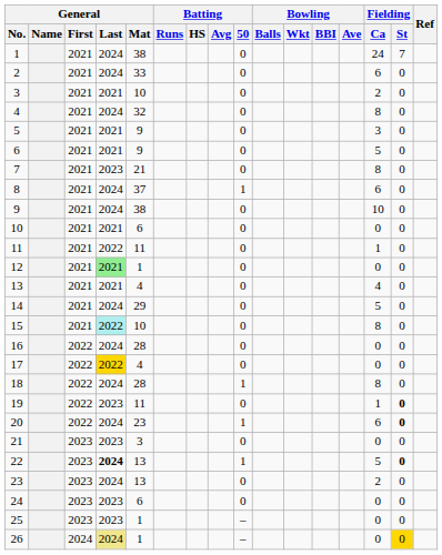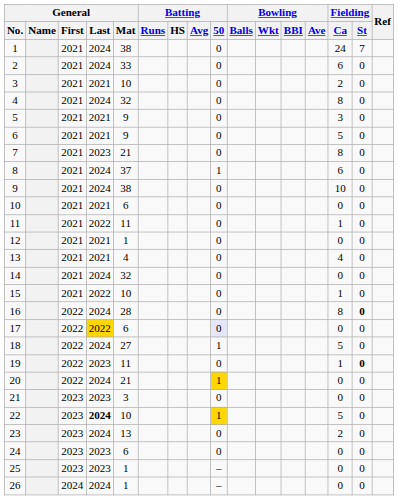12 | General / Last: lightgreen background -> no background
14 | General / Mat: 29 -> 32
14 | Fielding / Ca: 5 -> 0
15 | General / Last: paleturquoise background -> no background
15 | Fielding / Ca: 8 -> 1
16 | Fielding / Ca: 0 -> 8
16 | Fielding / St: normal -> bold
17 | General / Mat: 4 -> 6
17 | Batting / 50: no background -> lavender background
18 | General / Mat: 28 -> 27
18 | Fielding / Ca: 8 -> 5
20 | General / Mat: 23 -> 21
20 | Batting / 50: no background -> gold background
20 | Fielding / Ca: 6 -> 0
20 | Fielding / St: bold -> normal
22 | General / Mat: 13 -> 10
22 | Batting / 50: no background -> gold background
22 | Fielding / St: bold -> normal
26 | General / Last: khaki background -> no background
26 | Fielding / St: gold background -> no background
